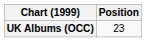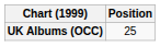UK Albums (OCC) | Position: 23 -> 25
